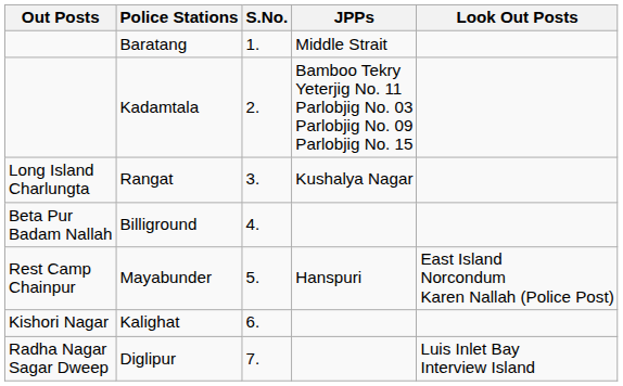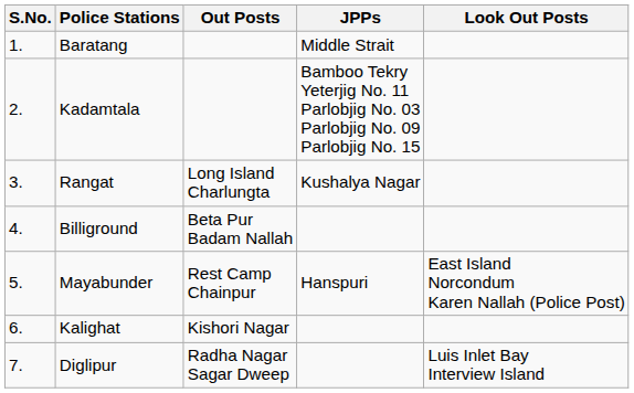columns swapped: S.No. <-> Out Posts
